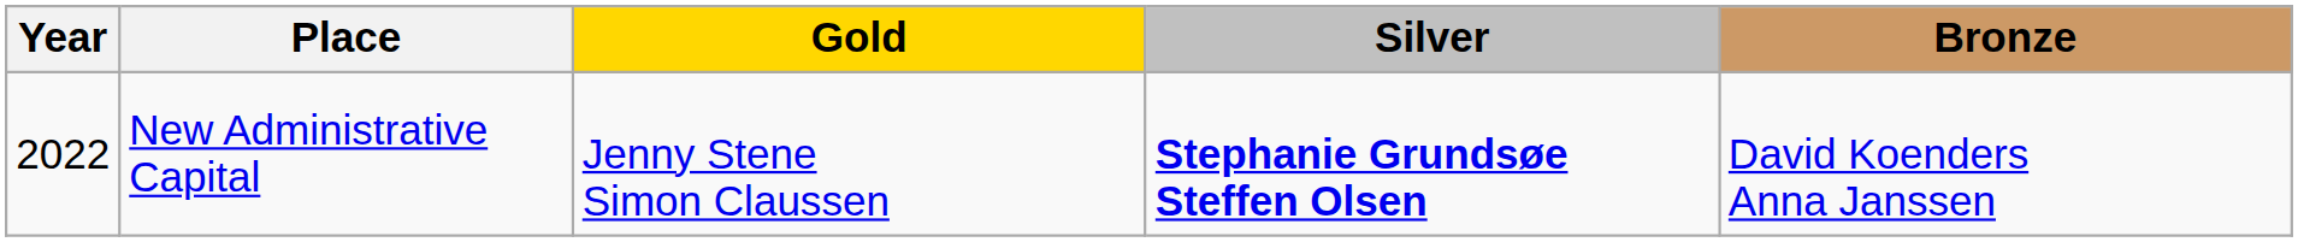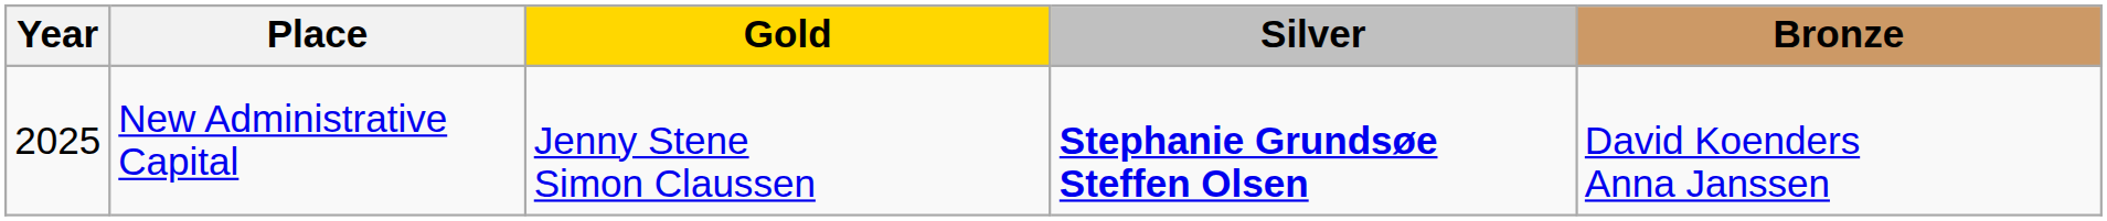New Administrative Capital | Year: 2022 -> 2025
